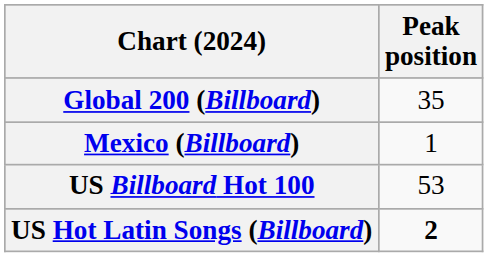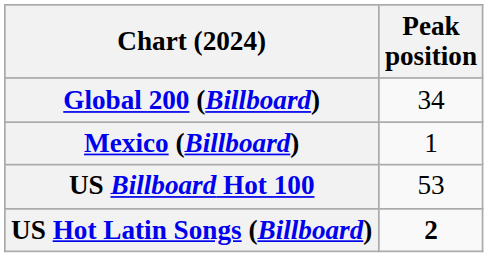Global 200 (Billboard) | Peak position: 35 -> 34
